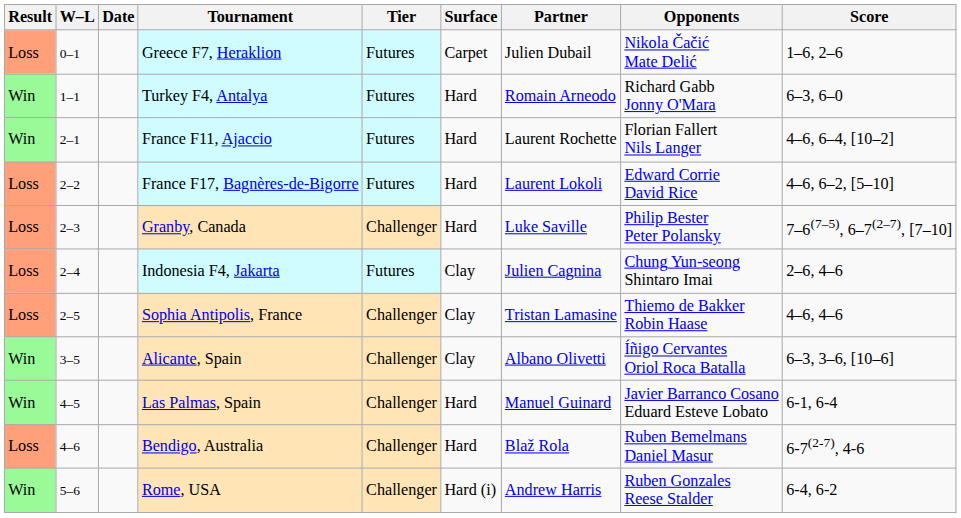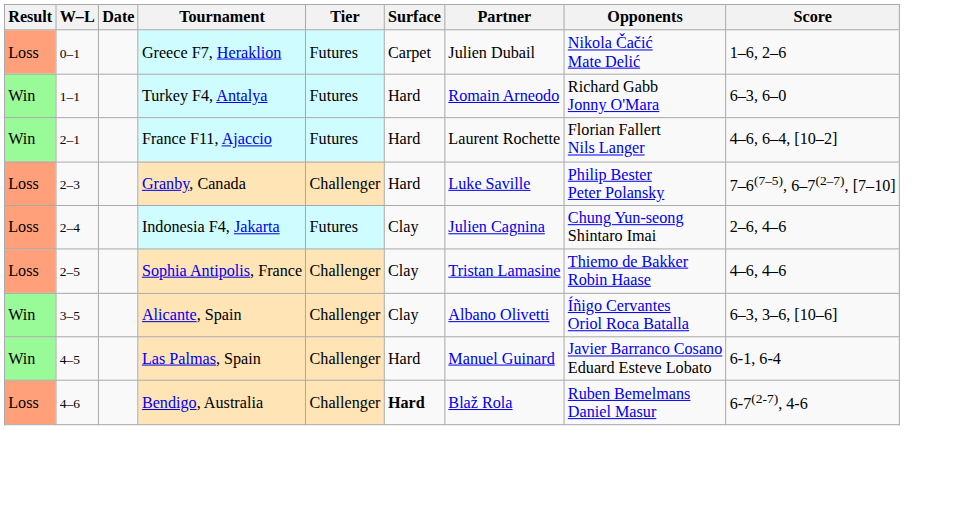- row: Loss | 2–2 | France F17, Bagnères-de-Bigorre | Futures | Hard | Laurent Lokoli | Edward Corrie David Rice | 4–6, 6–2, [5–10]
Bendigo, Australia | Surface: normal -> bold
- row: Win | 5–6 | Rome, USA | Challenger | Hard (i) | Andrew Harris | Ruben Gonzales Reese Stalder | 6-4, 6-2
